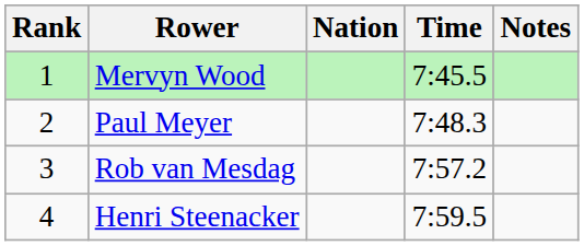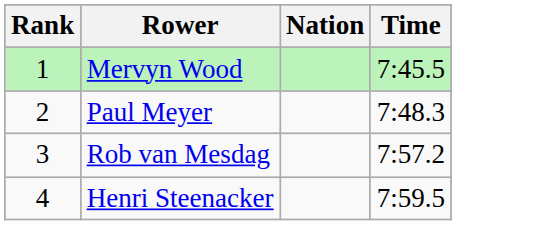- column: Notes
